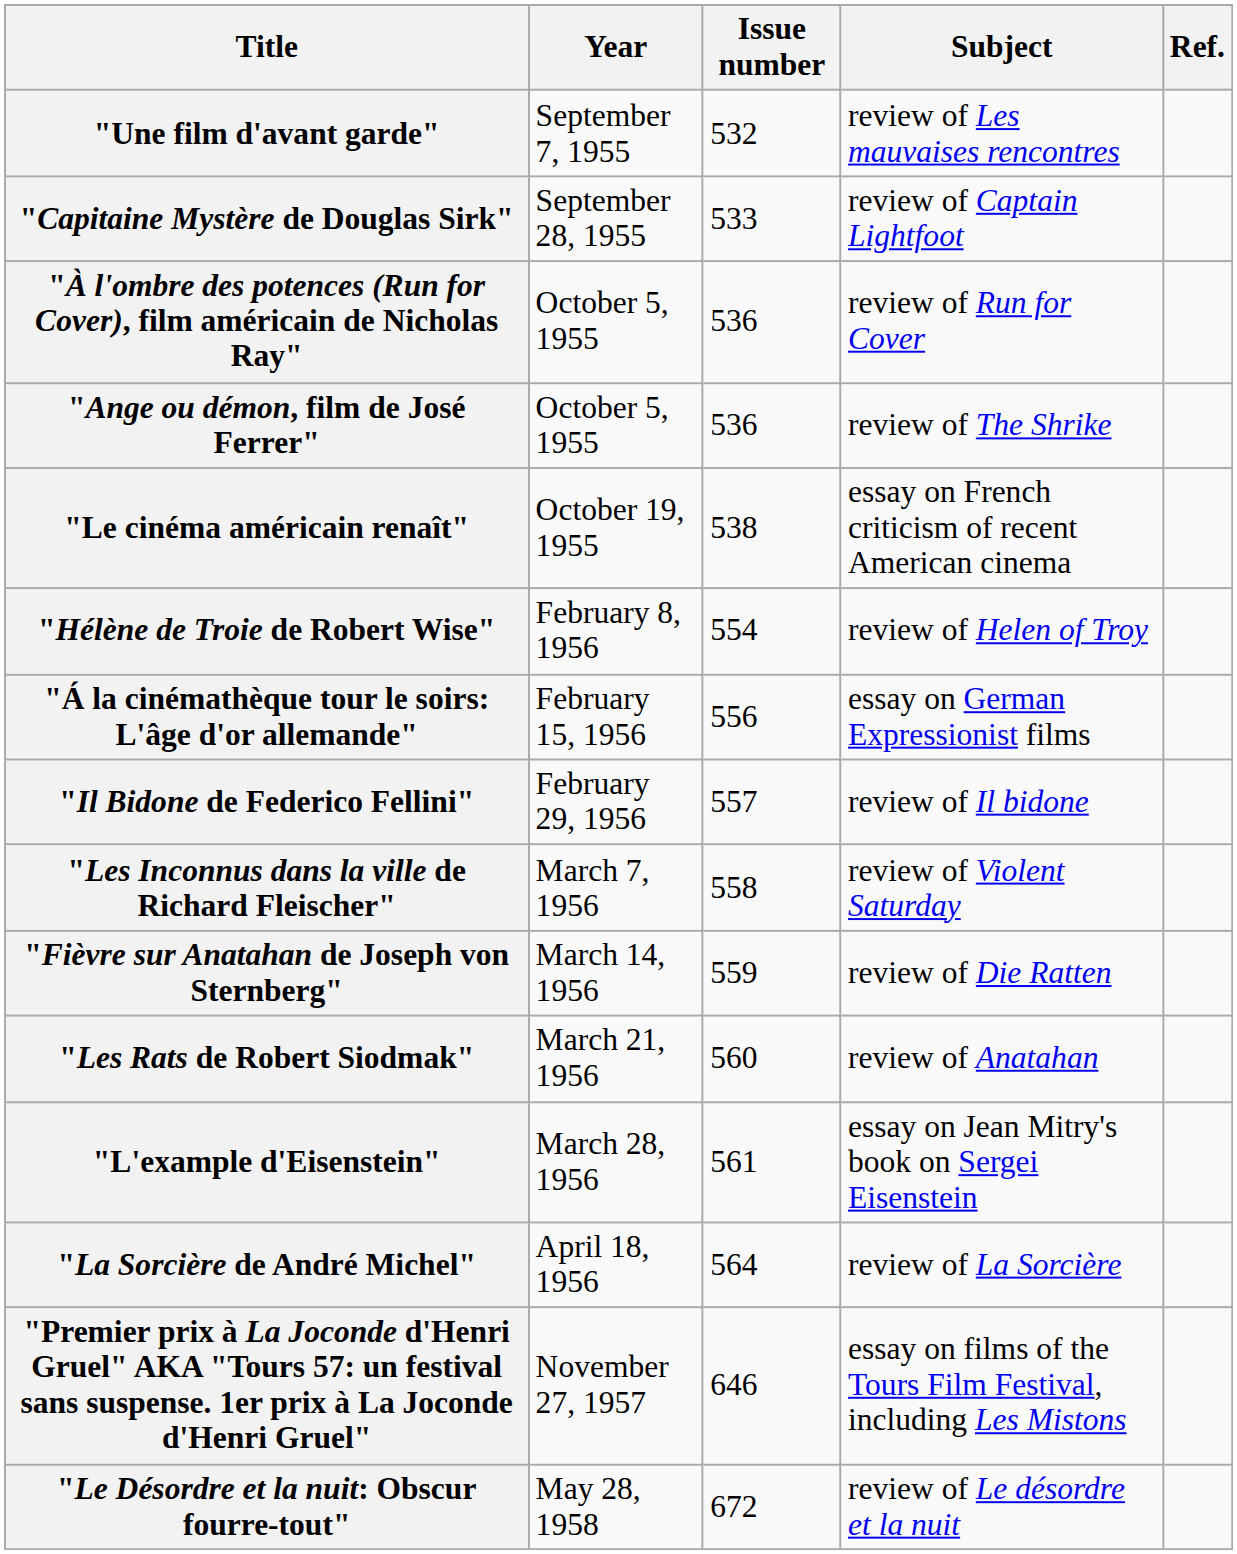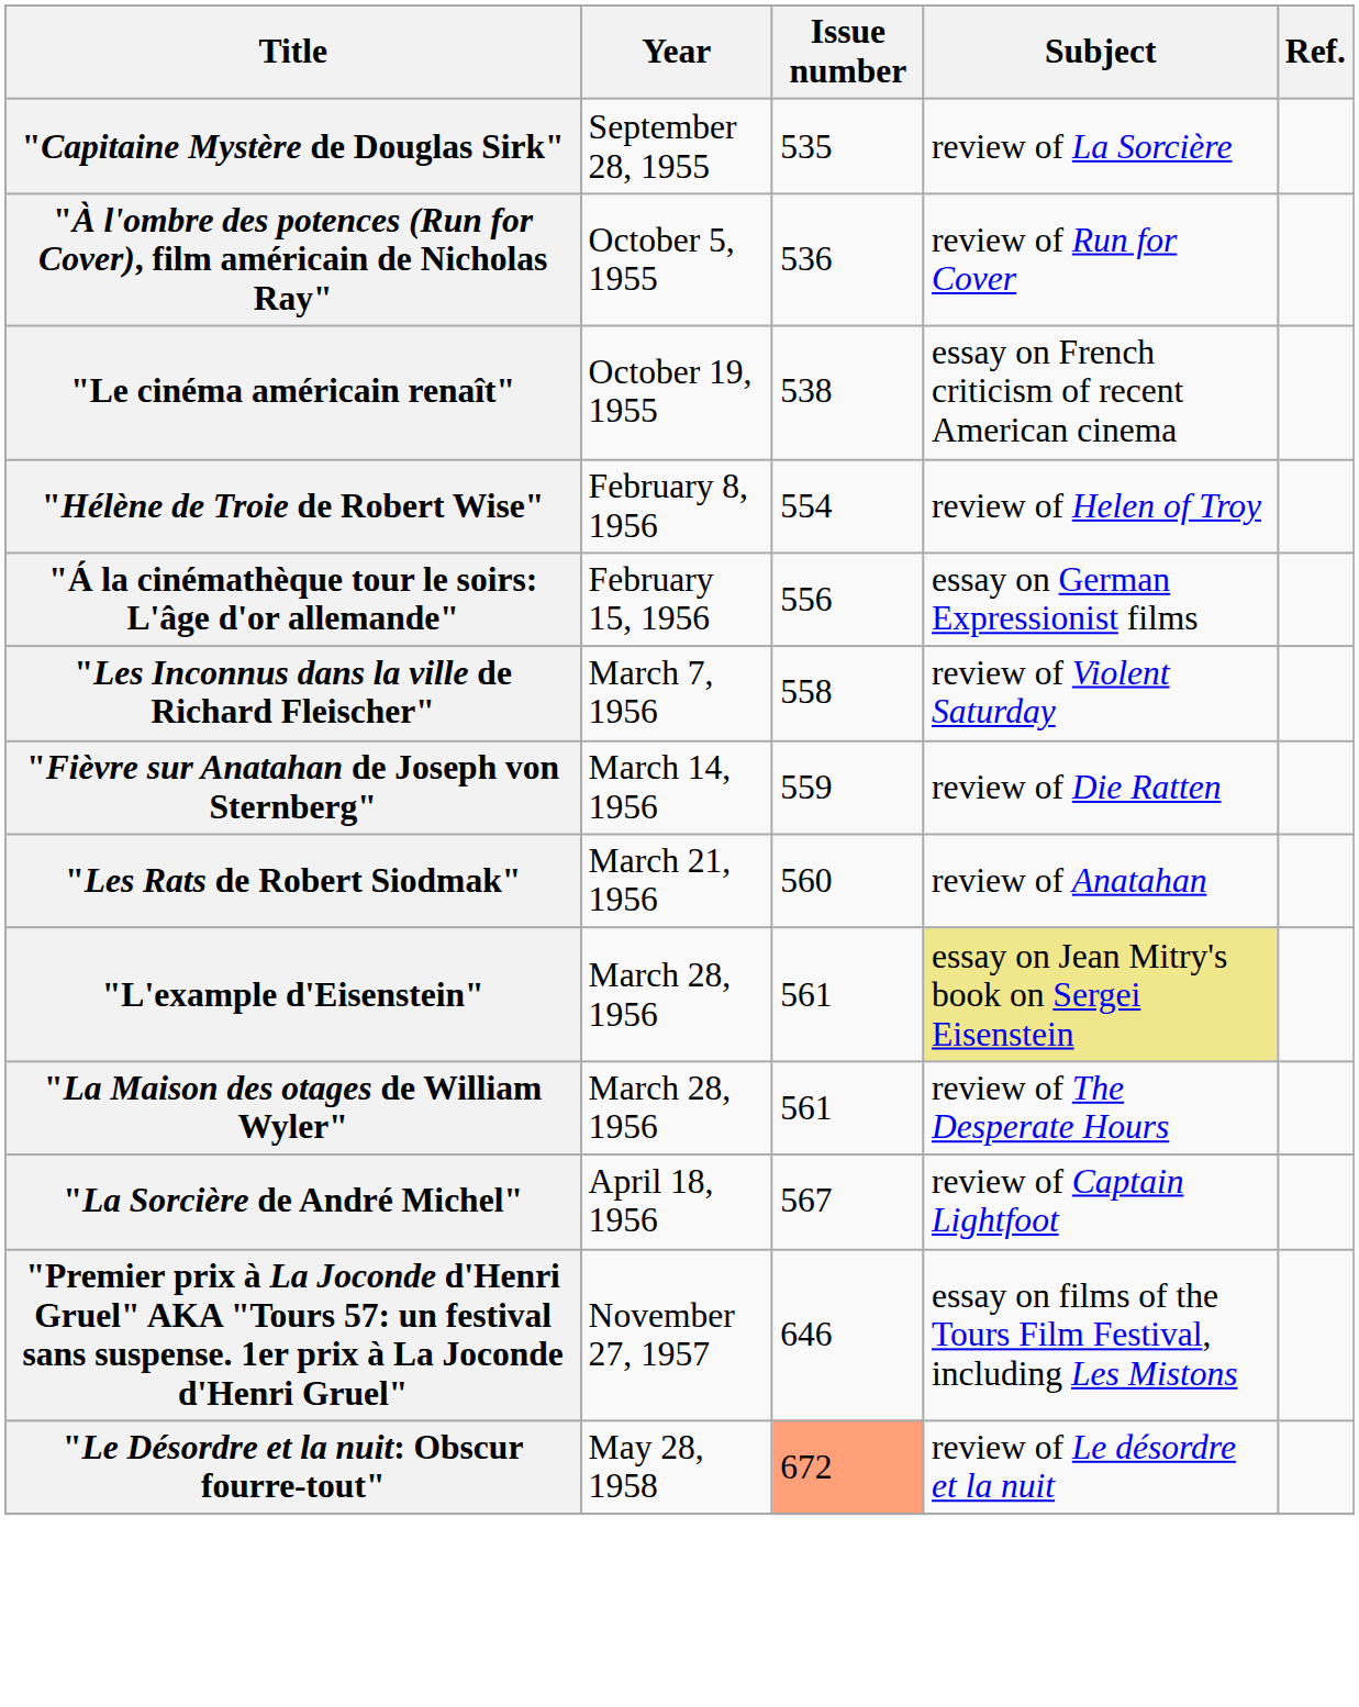- row: "Une film d'avant garde" | September 7, 1955 | 532 | review of Les mauvaises rencontres
"Capitaine Mystère de Douglas Sirk" | Issue number: 533 -> 535
"Capitaine Mystère de Douglas Sirk" | Subject: review of Captain Lightfoot -> review of La Sorcière
- row: "Ange ou démon, film de José Ferrer" | October 5, 1955 | 536 | review of The Shrike
- row: "Il Bidone de Federico Fellini" | February 29, 1956 | 557 | review of Il bidone
"L'example d'Eisenstein" | Subject: no background -> khaki background
+ row: "La Maison des otages de William Wyler" | March 28, 1956 | 561 | review of The Desperate Hours
"La Sorcière de André Michel" | Issue number: 564 -> 567
"La Sorcière de André Michel" | Subject: review of La Sorcière -> review of Captain Lightfoot
"Le Désordre et la nuit: Obscur fourre-tout" | Issue number: no background -> lightsalmon background
